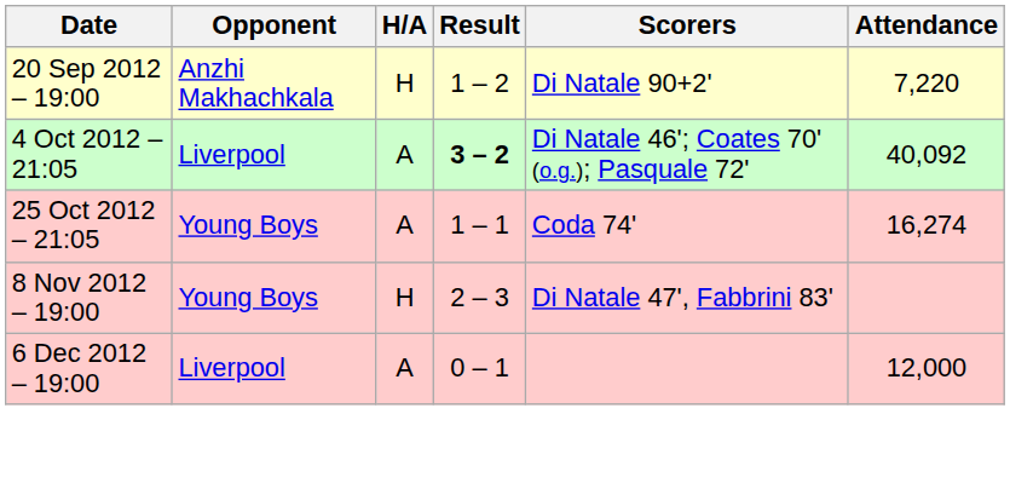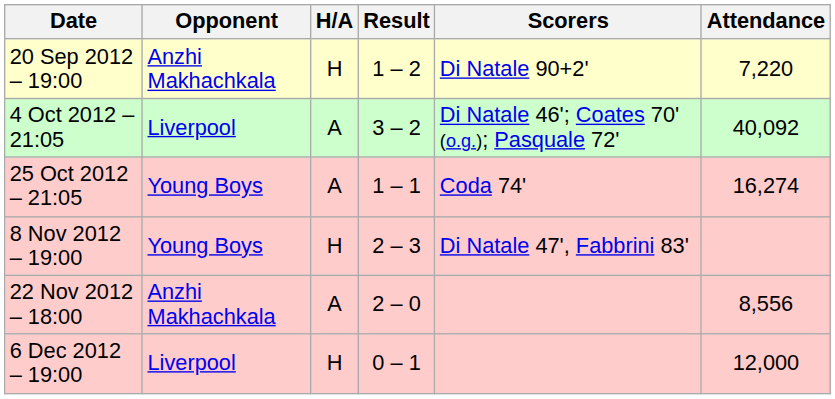4 Oct 2012 – 21:05 | Result: bold -> normal
+ row: 22 Nov 2012 – 18:00 | Anzhi Makhachkala | A | 2 – 0 | 8,556
6 Dec 2012 – 19:00 | H/A: A -> H
